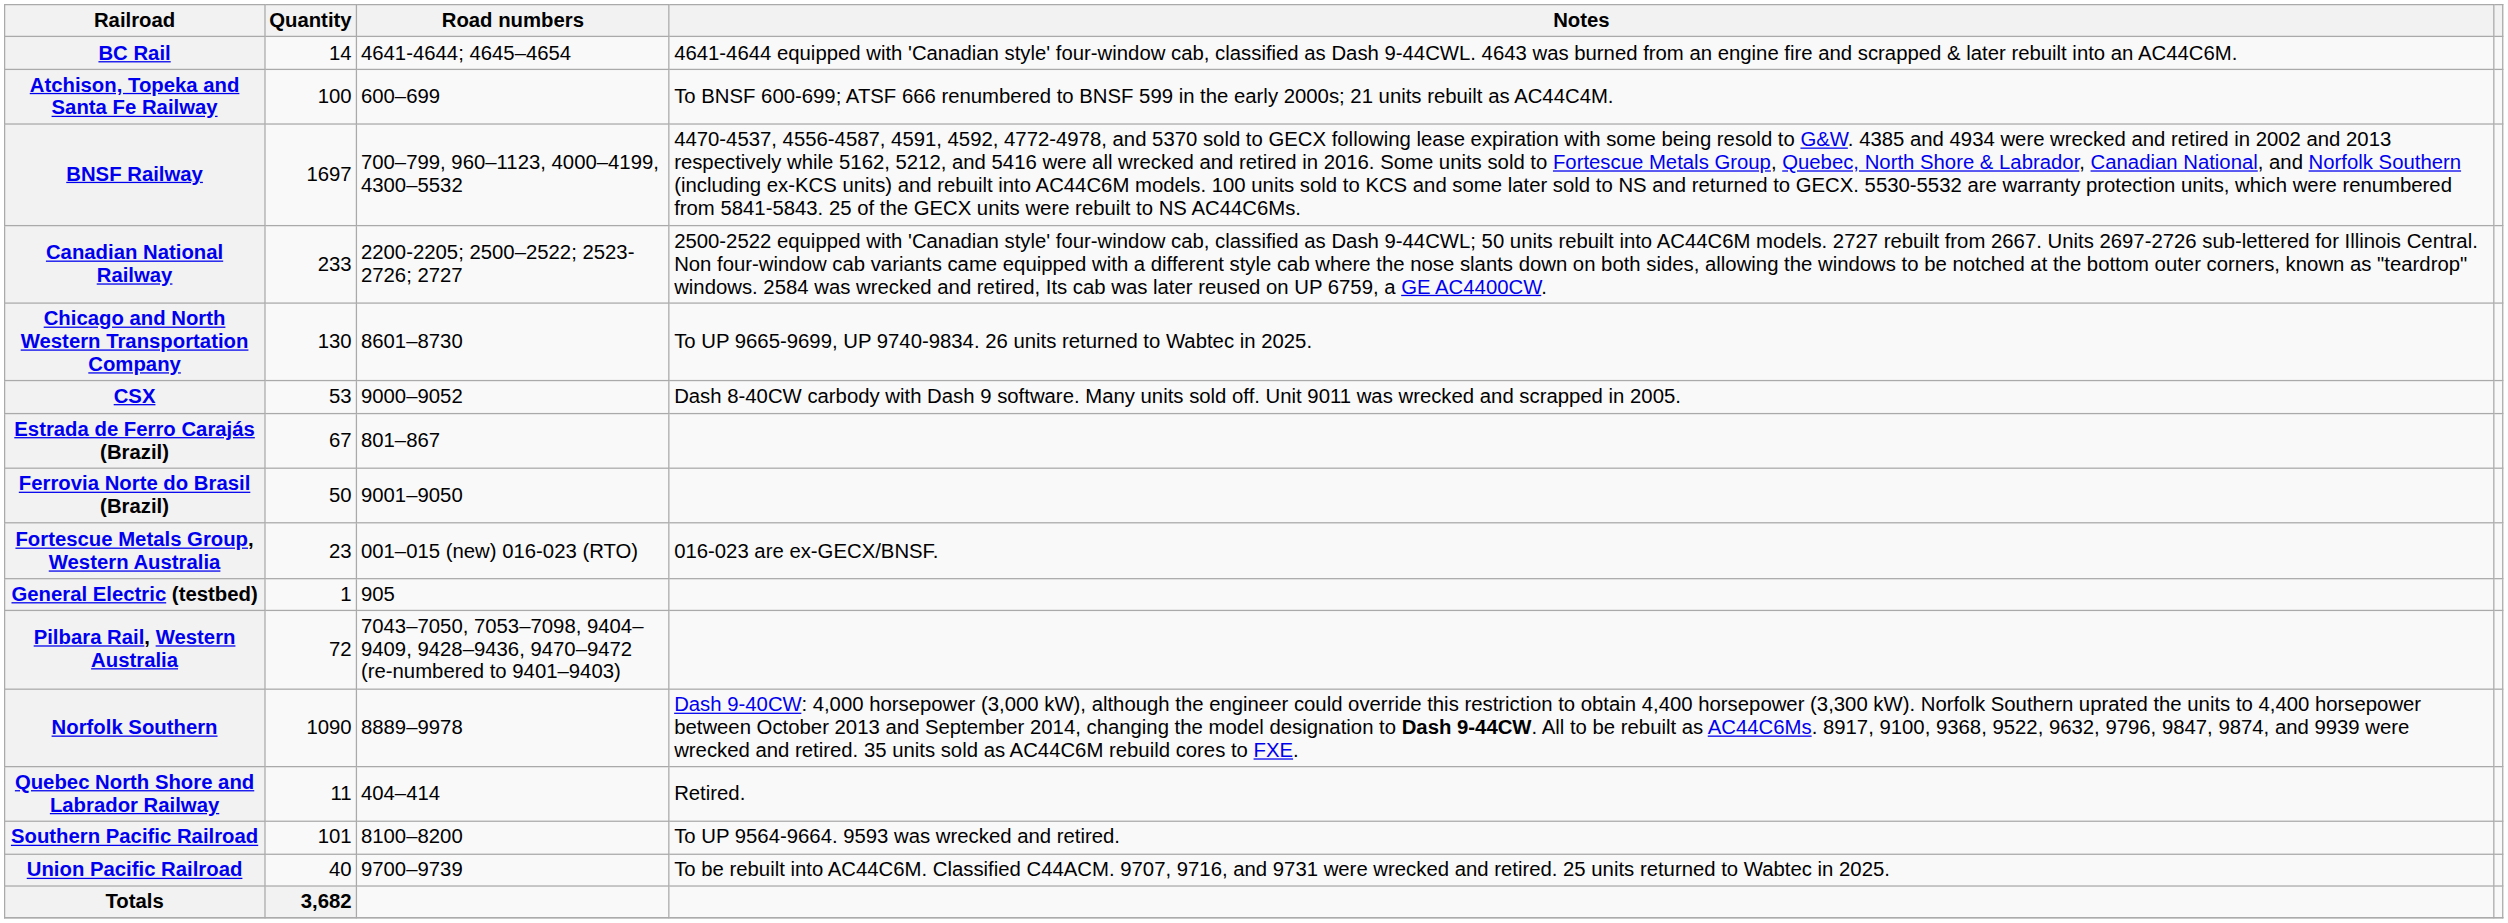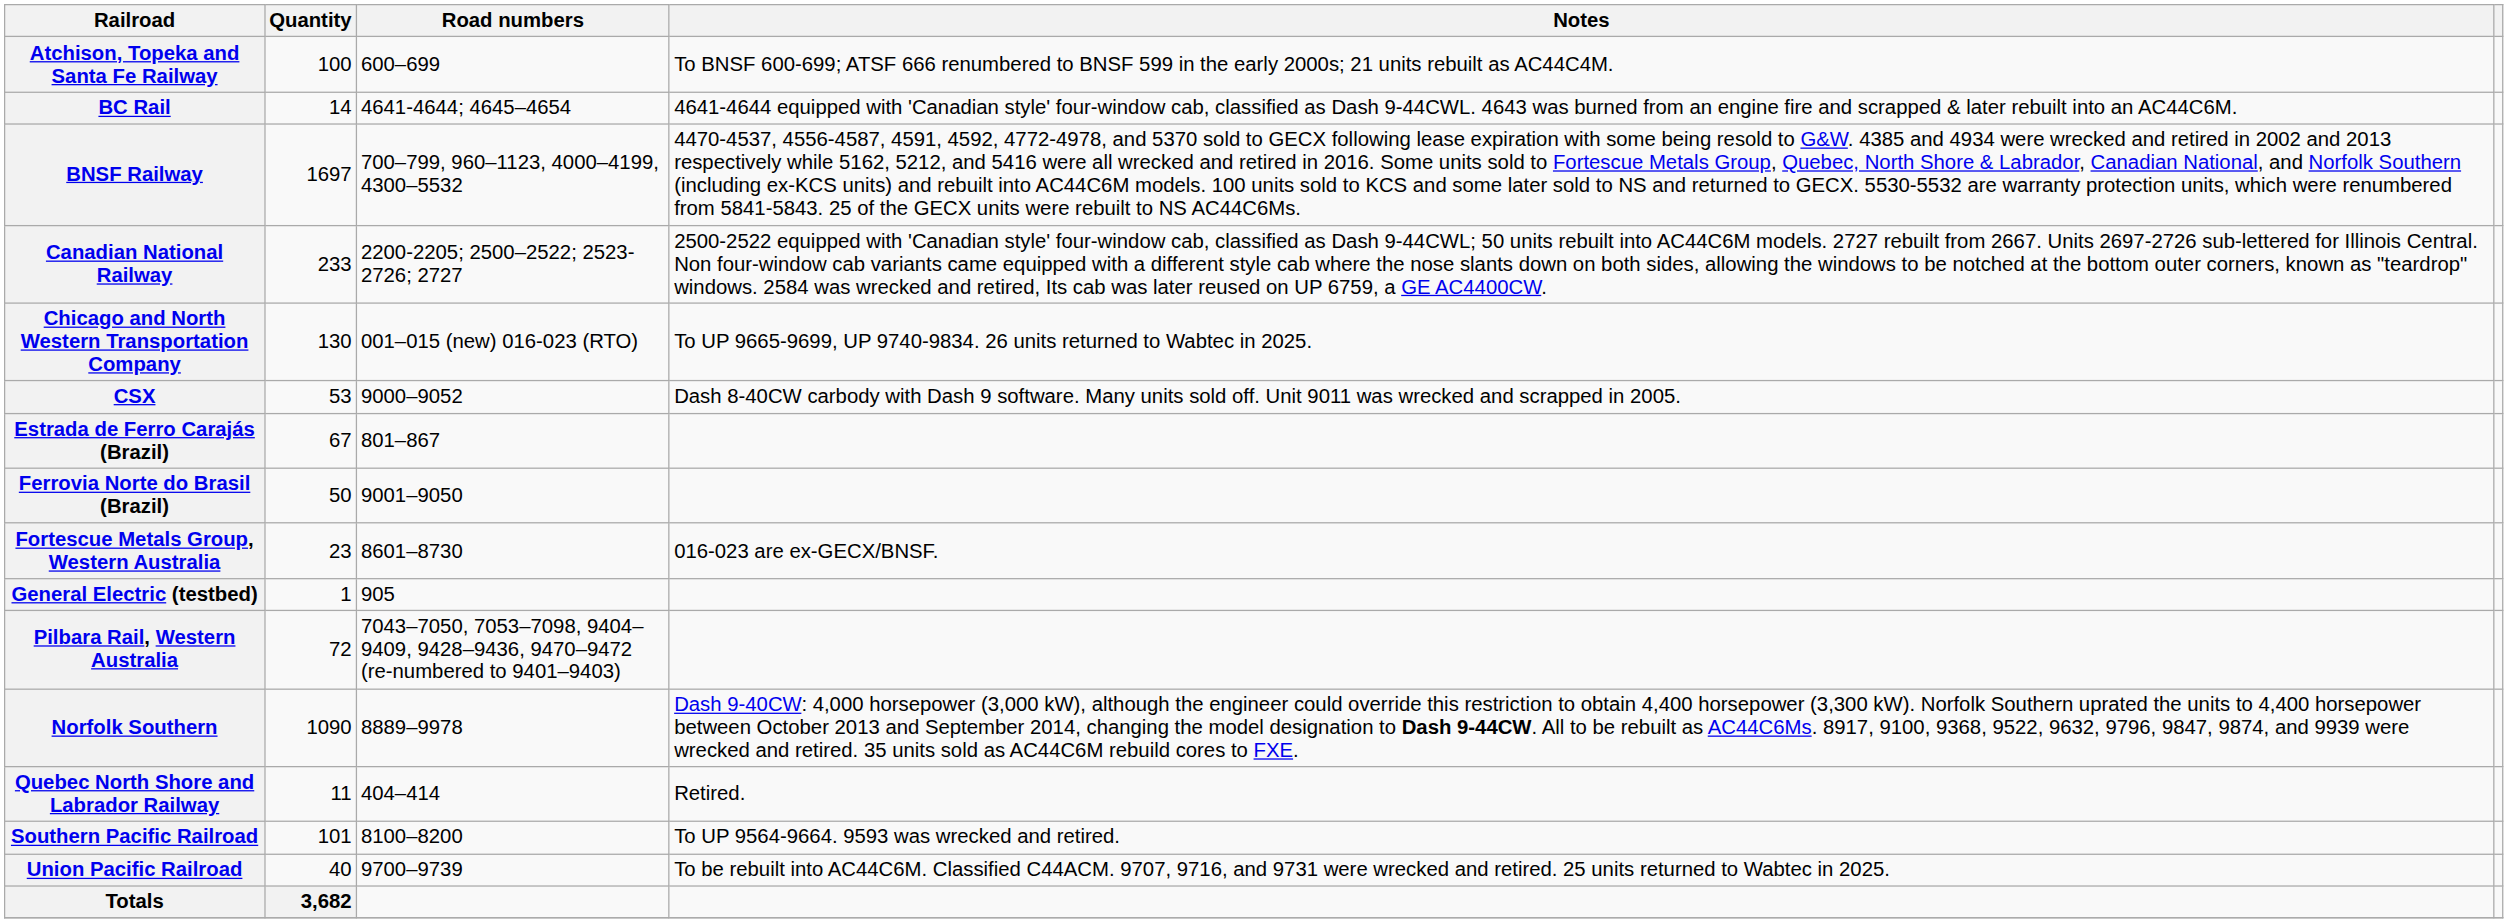rows swapped: Atchison, Topeka and Santa Fe Railway <-> BC Rail
Chicago and North Western Transportation Company | Road numbers: 8601–8730 -> 001–015 (new) 016-023 (RTO)
Fortescue Metals Group, Western Australia | Road numbers: 001–015 (new) 016-023 (RTO) -> 8601–8730
